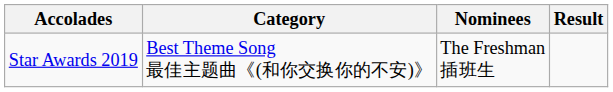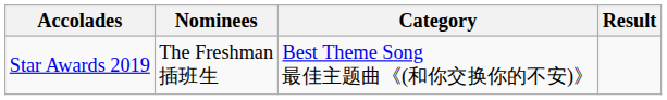columns swapped: Nominees <-> Category
